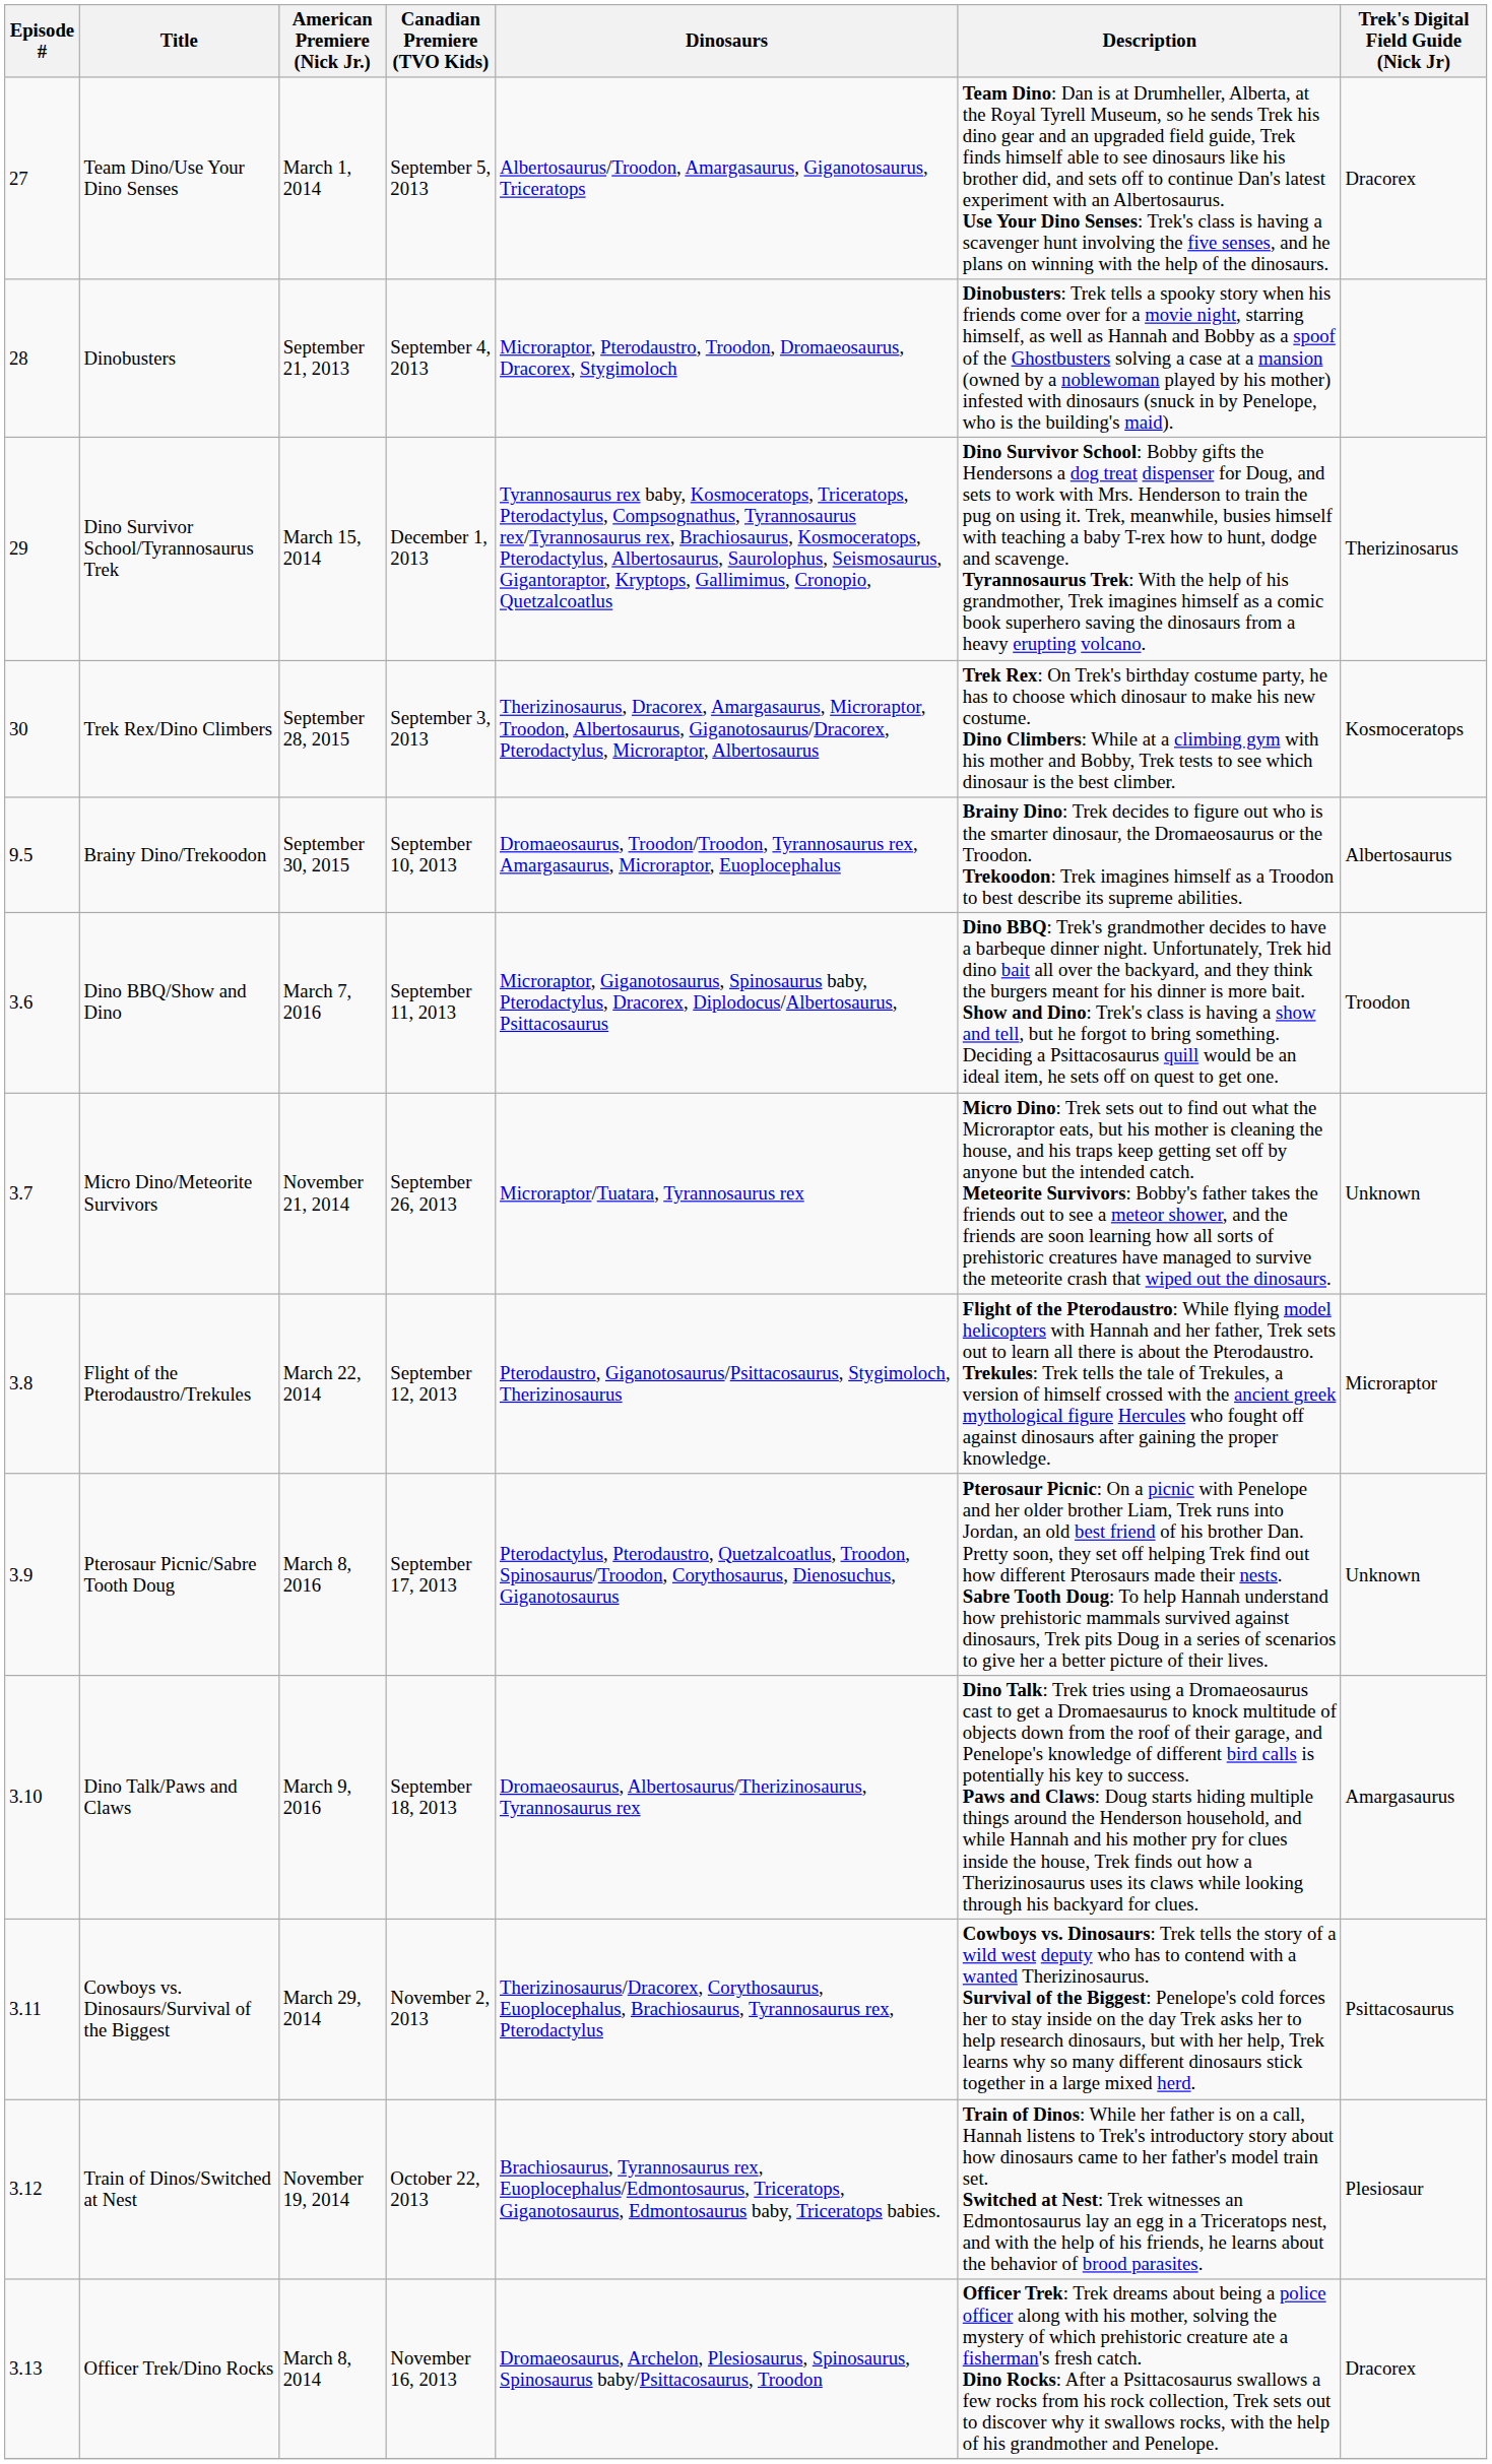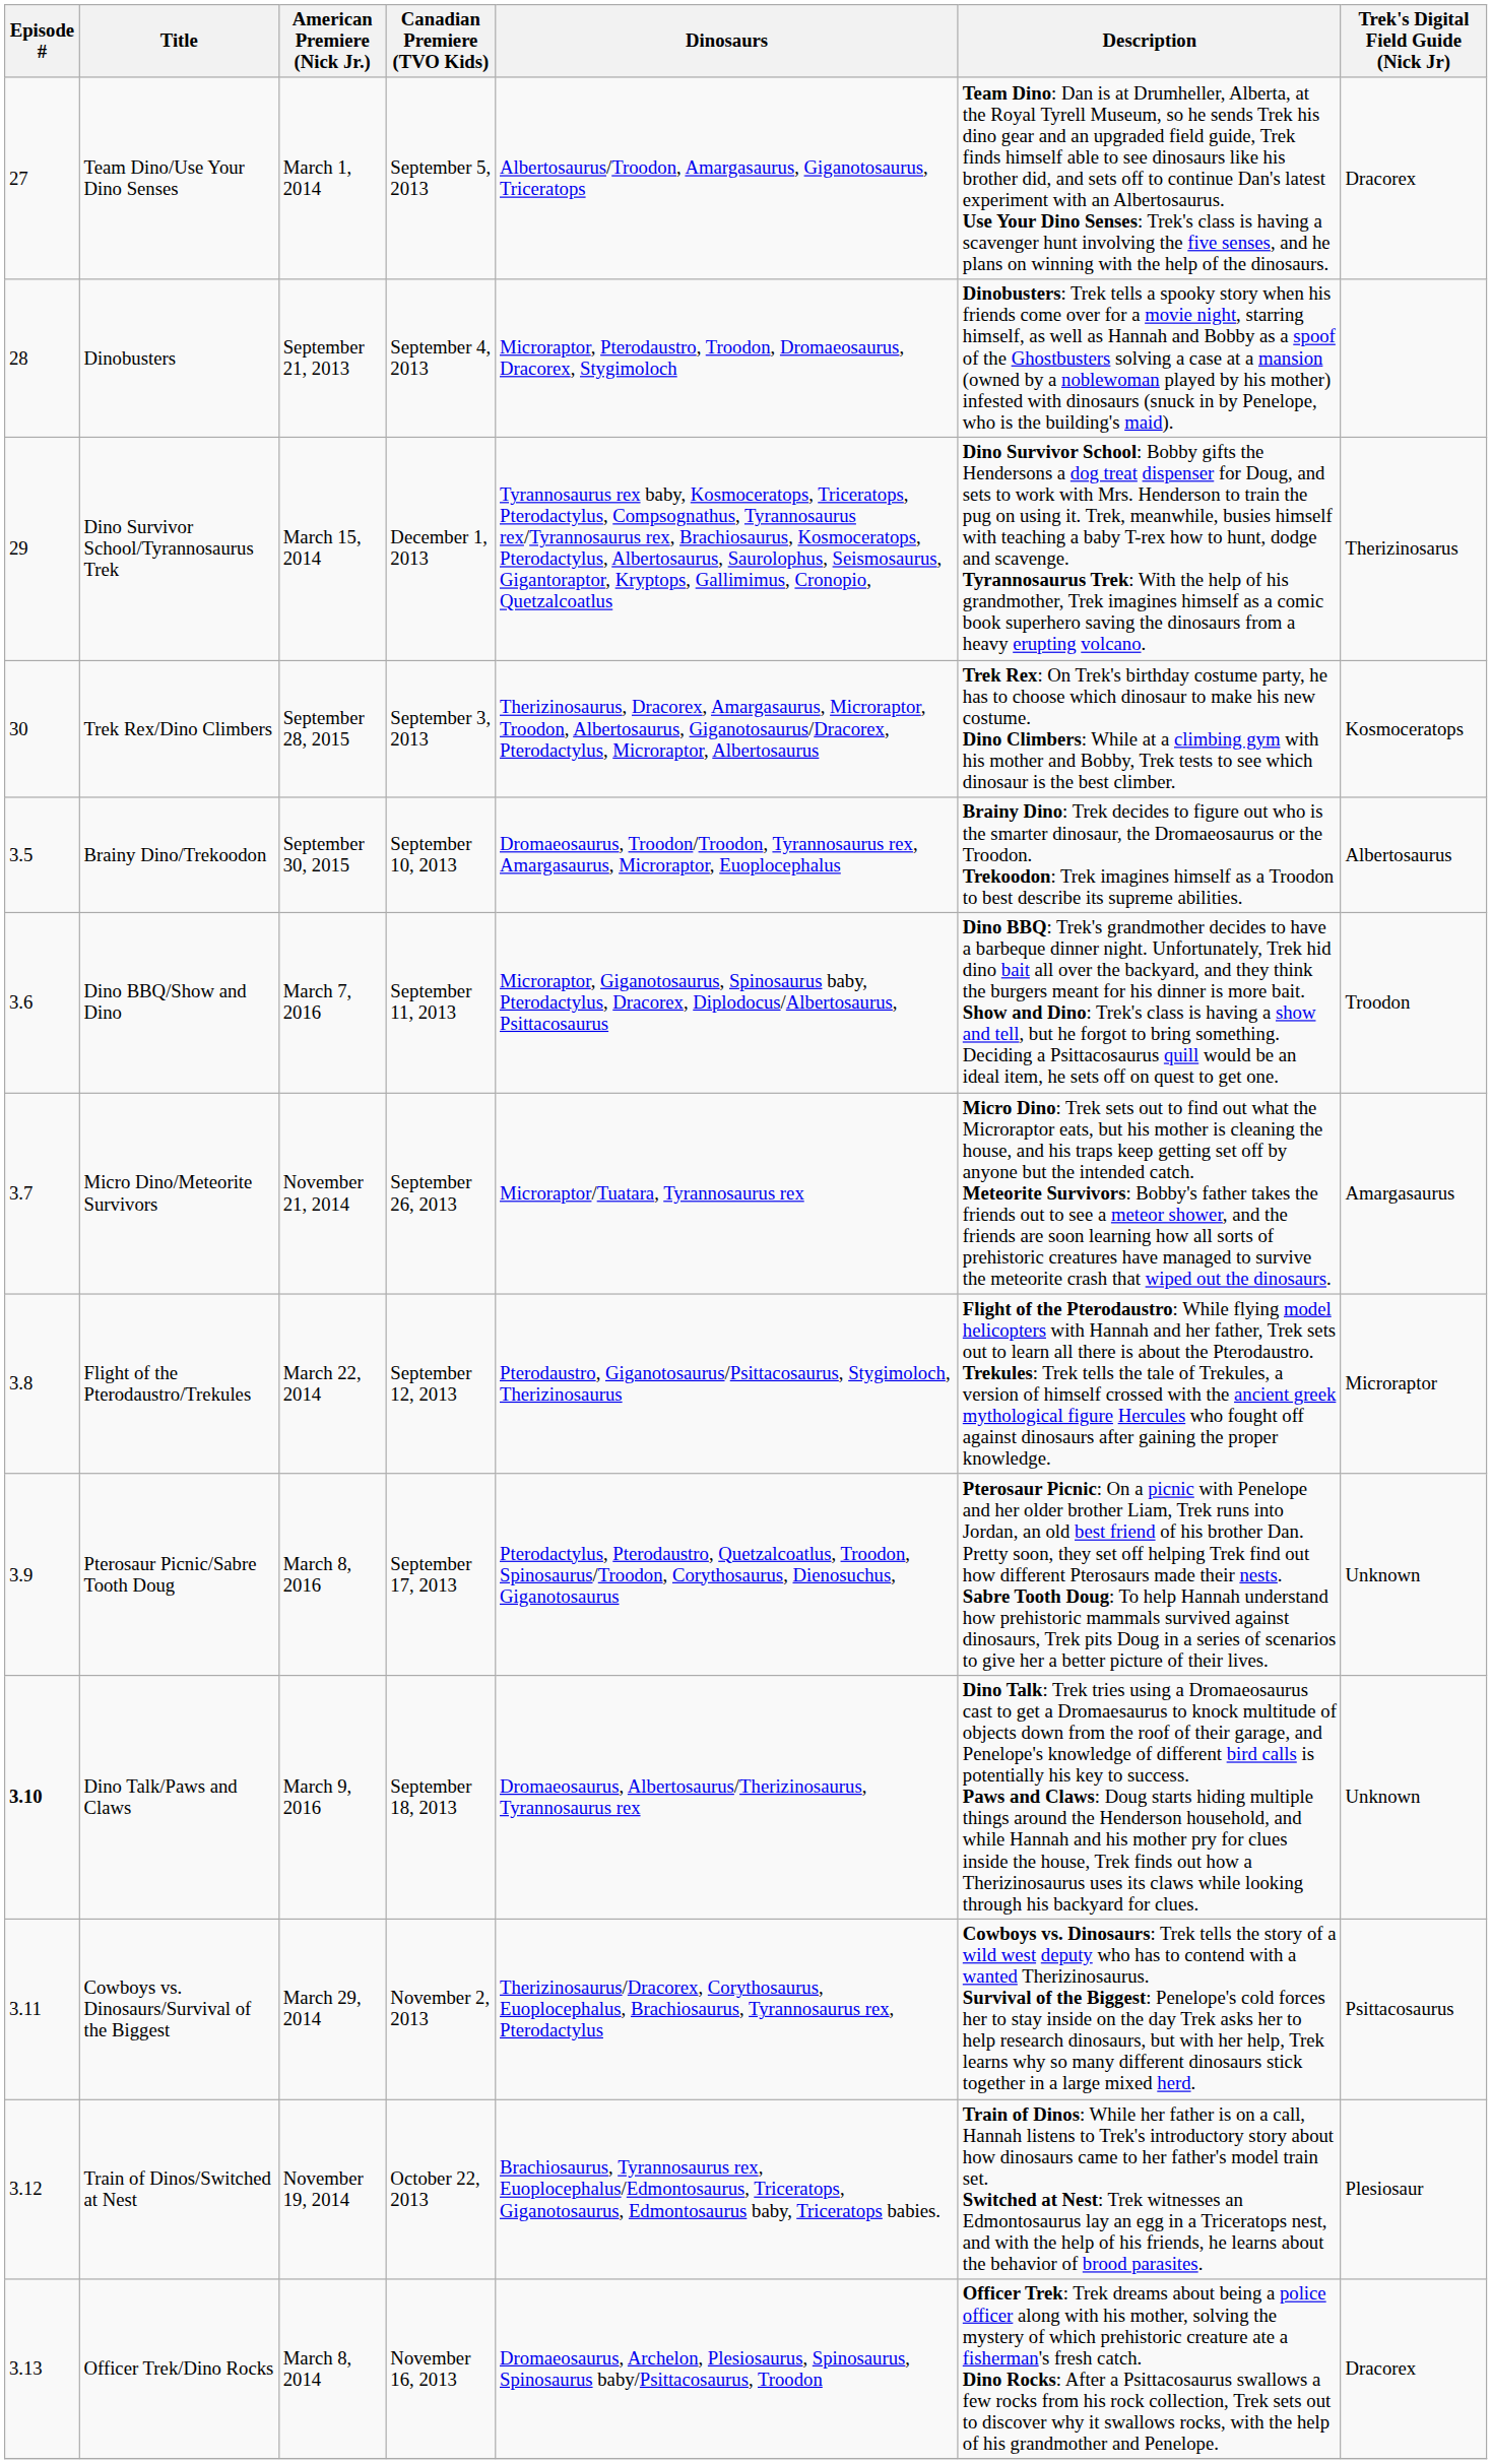Brainy Dino/Trekoodon | Episode #: 9.5 -> 3.5
Micro Dino/Meteorite Survivors | Trek's Digital Field Guide (Nick Jr): Unknown -> Amargasaurus
Dino Talk/Paws and Claws | Episode #: normal -> bold
Dino Talk/Paws and Claws | Trek's Digital Field Guide (Nick Jr): Amargasaurus -> Unknown
